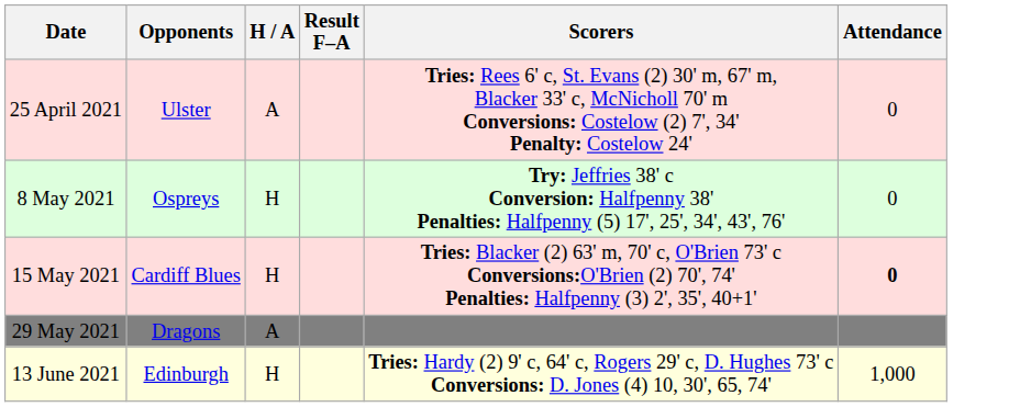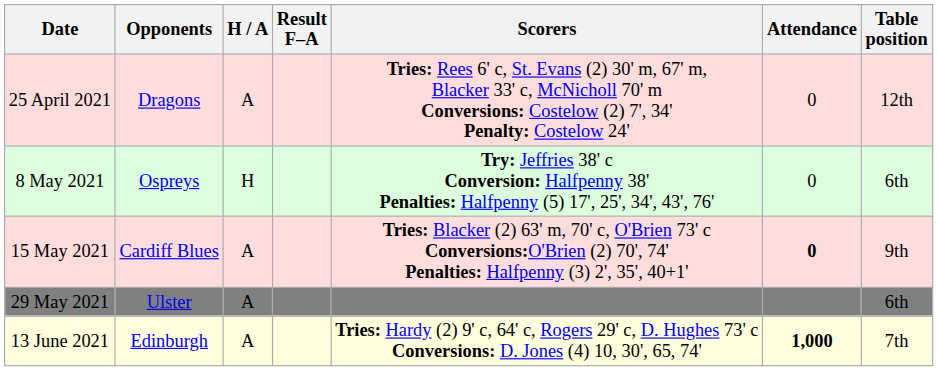+ column: Table position | 12th | 6th | 9th | 6th | 7th
25 April 2021 | Opponents: Ulster -> Dragons
15 May 2021 | H / A: H -> A
29 May 2021 | Opponents: Dragons -> Ulster
13 June 2021 | H / A: H -> A
13 June 2021 | Attendance: normal -> bold
